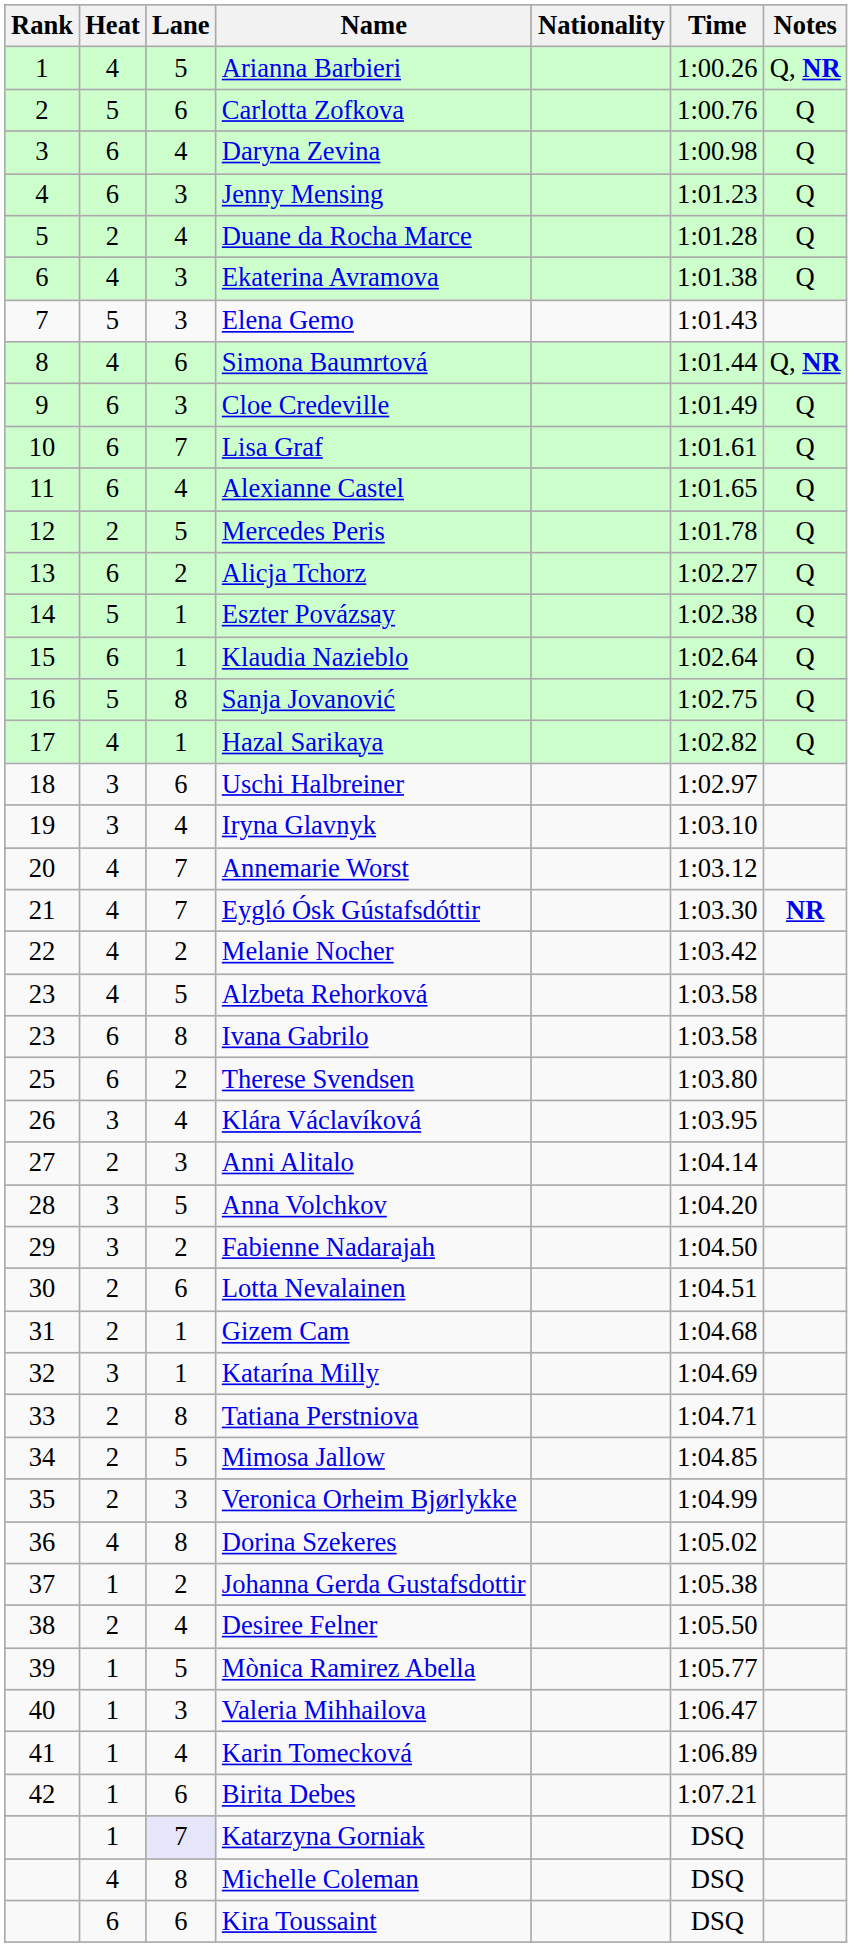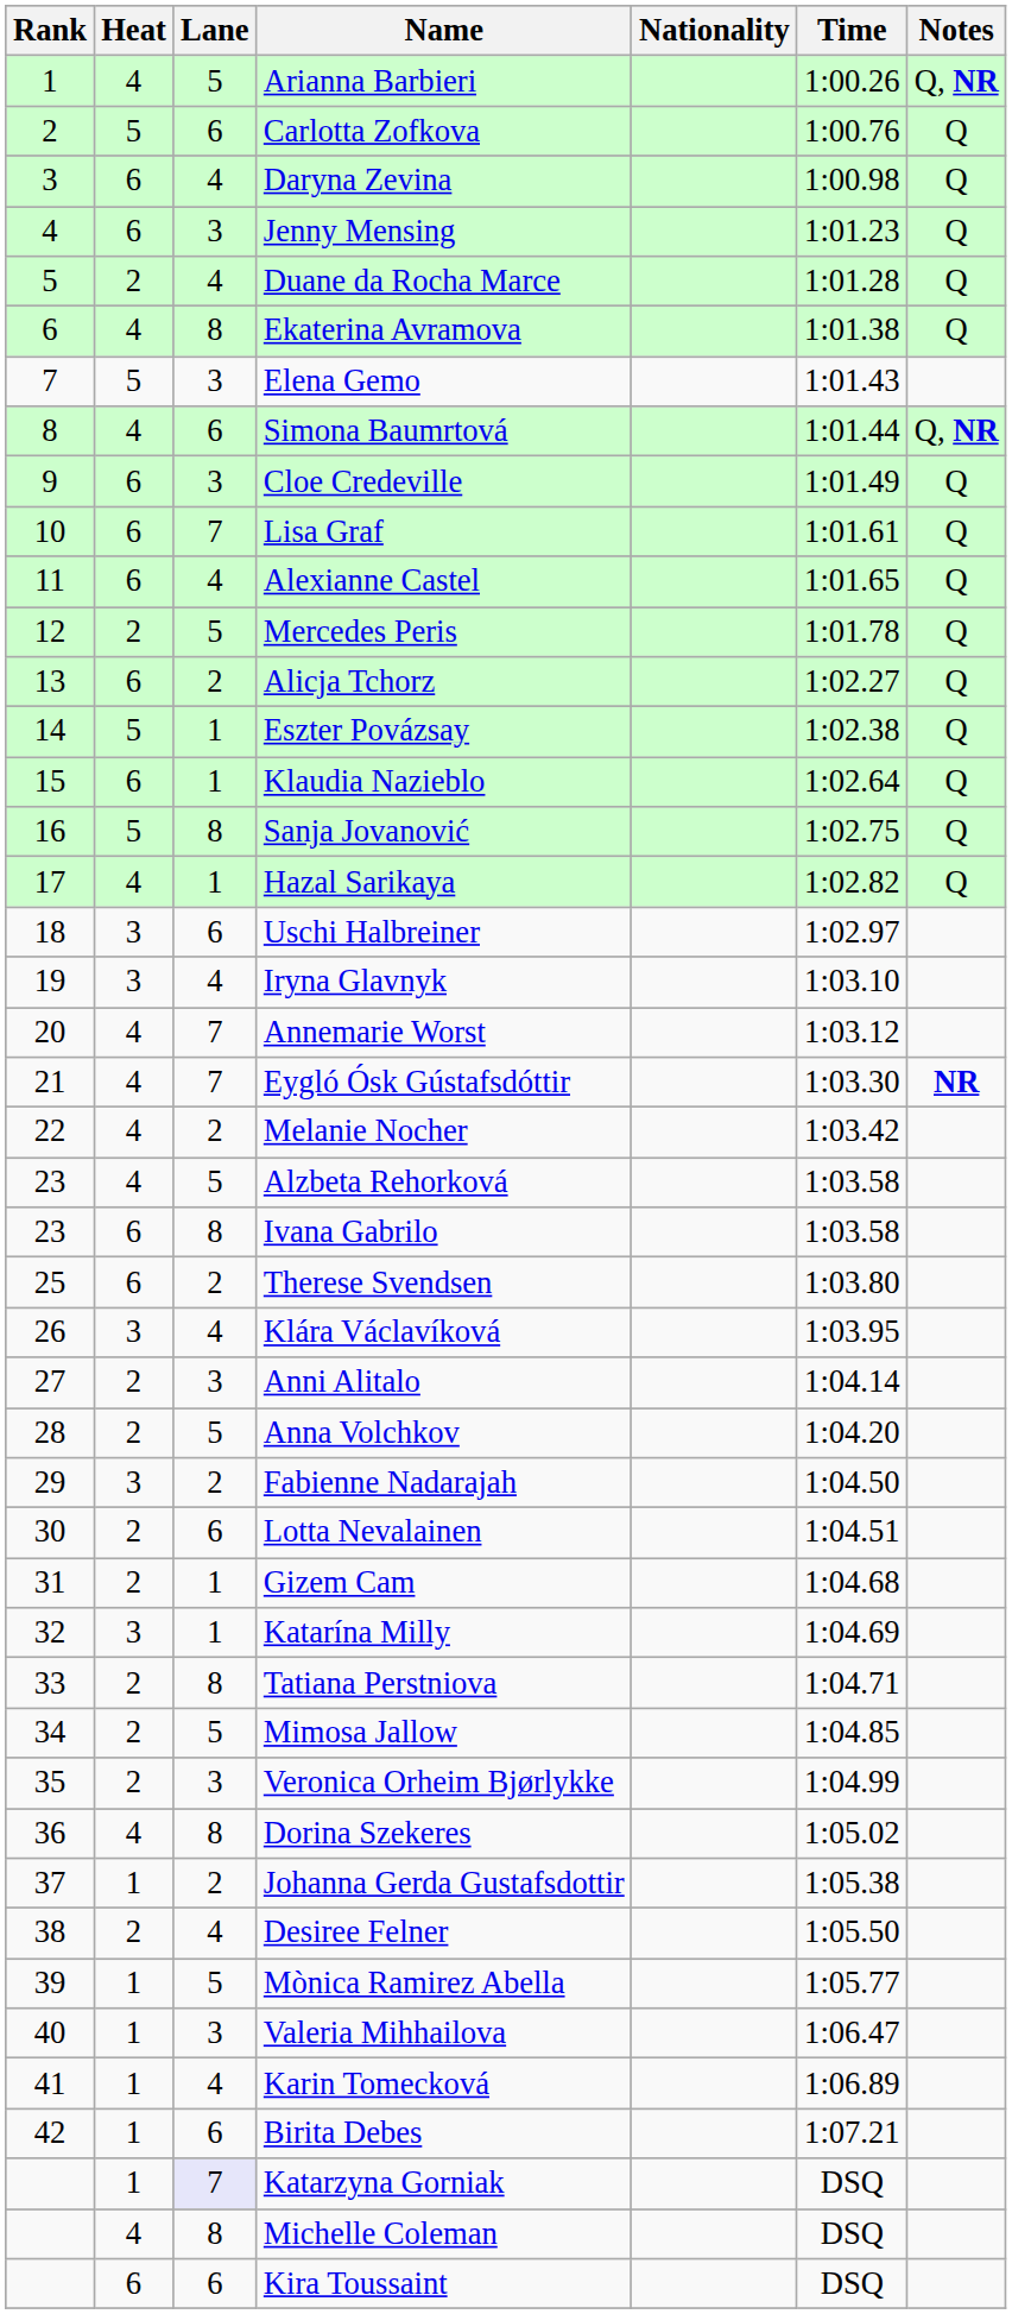Ekaterina Avramova | Lane: 3 -> 8
Anna Volchkov | Heat: 3 -> 2
